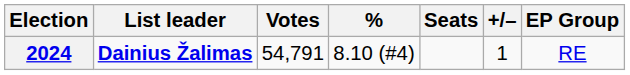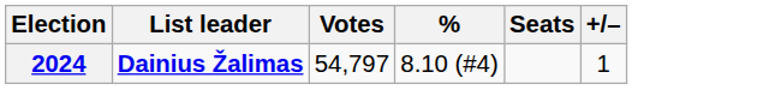- column: EP Group | RE
2024 | Votes: 54,791 -> 54,797
